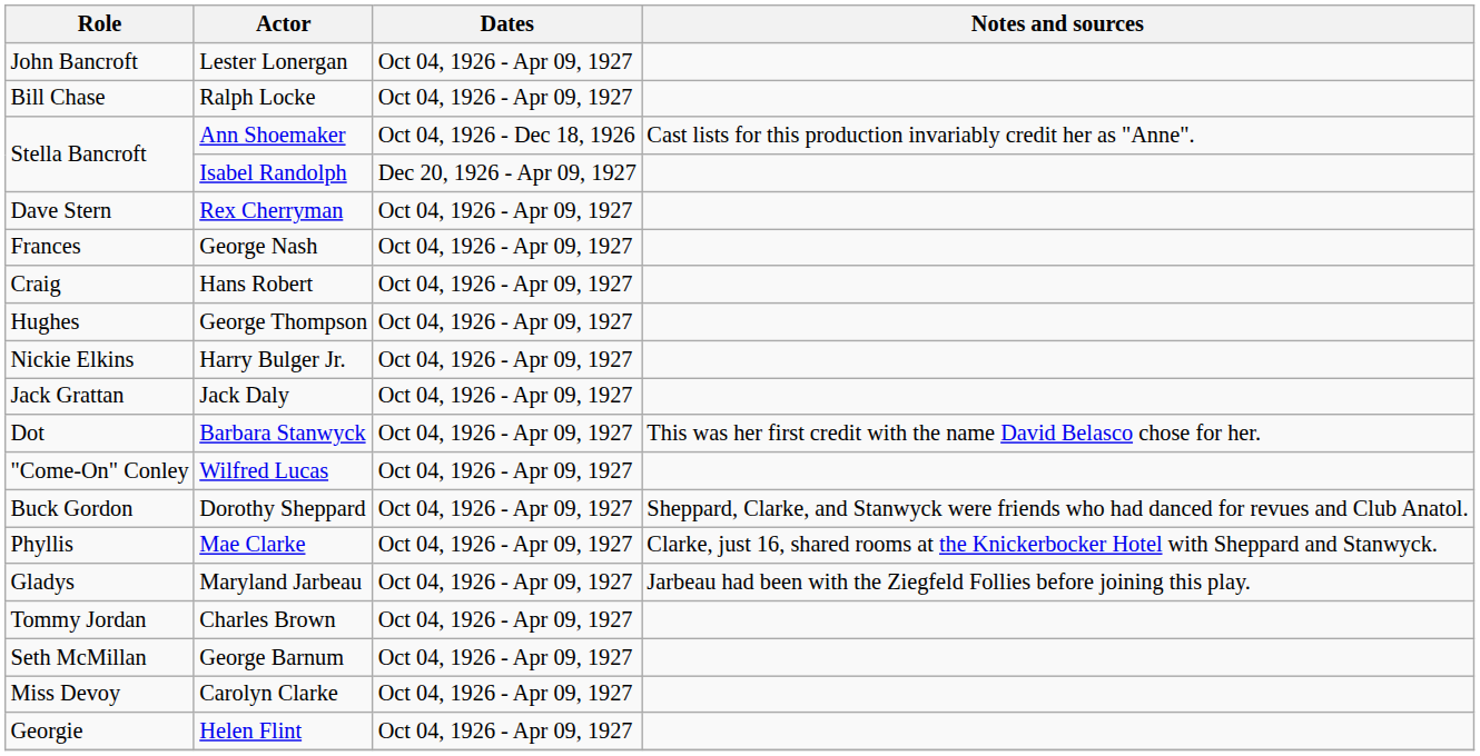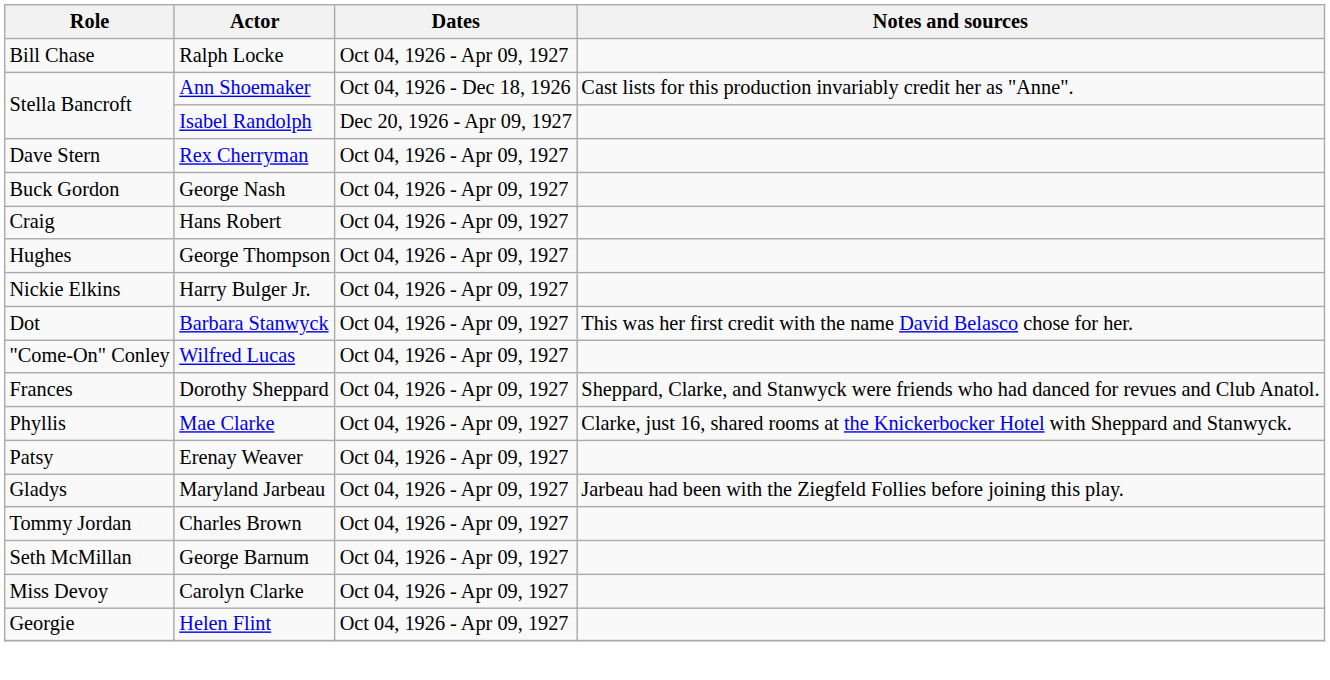- row: John Bancroft | Lester Lonergan | Oct 04, 1926 - Apr 09, 1927
George Nash | Role: Frances -> Buck Gordon
- row: Jack Grattan | Jack Daly | Oct 04, 1926 - Apr 09, 1927
Dorothy Sheppard | Role: Buck Gordon -> Frances
+ row: Patsy | Erenay Weaver | Oct 04, 1926 - Apr 09, 1927
